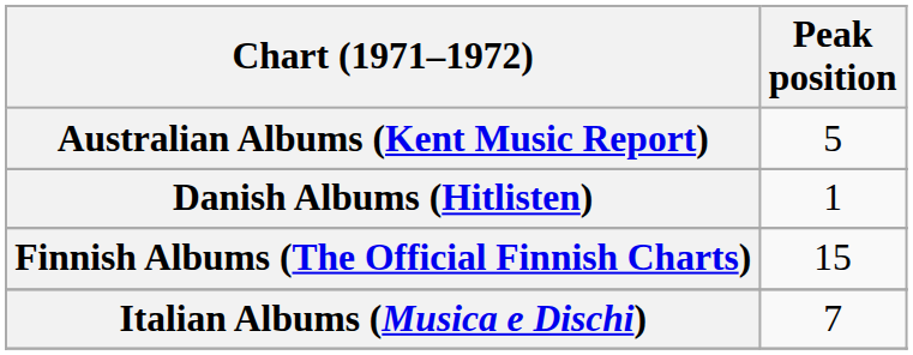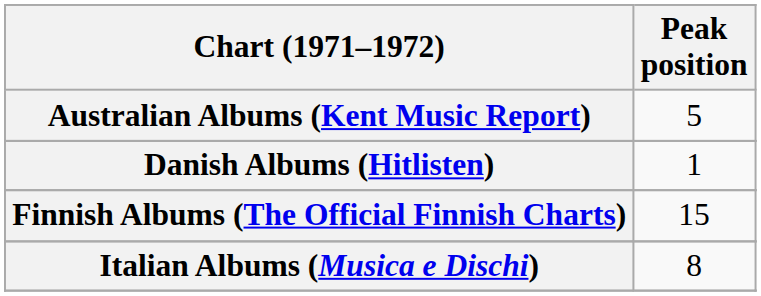Italian Albums (Musica e Dischi) | Peak position: 7 -> 8
